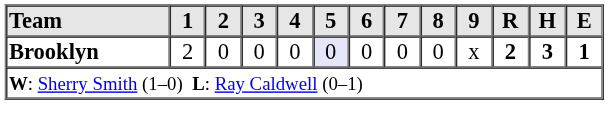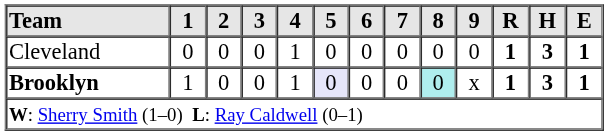+ row: Cleveland | 0 | 0 | 0 | 1 | 0 | 0 | 0 | 0 | 0 | 1 | 3 | 1
Brooklyn | 1: 2 -> 1
Brooklyn | 4: 0 -> 1
Brooklyn | 8: no background -> paleturquoise background
Brooklyn | R: 2 -> 1
